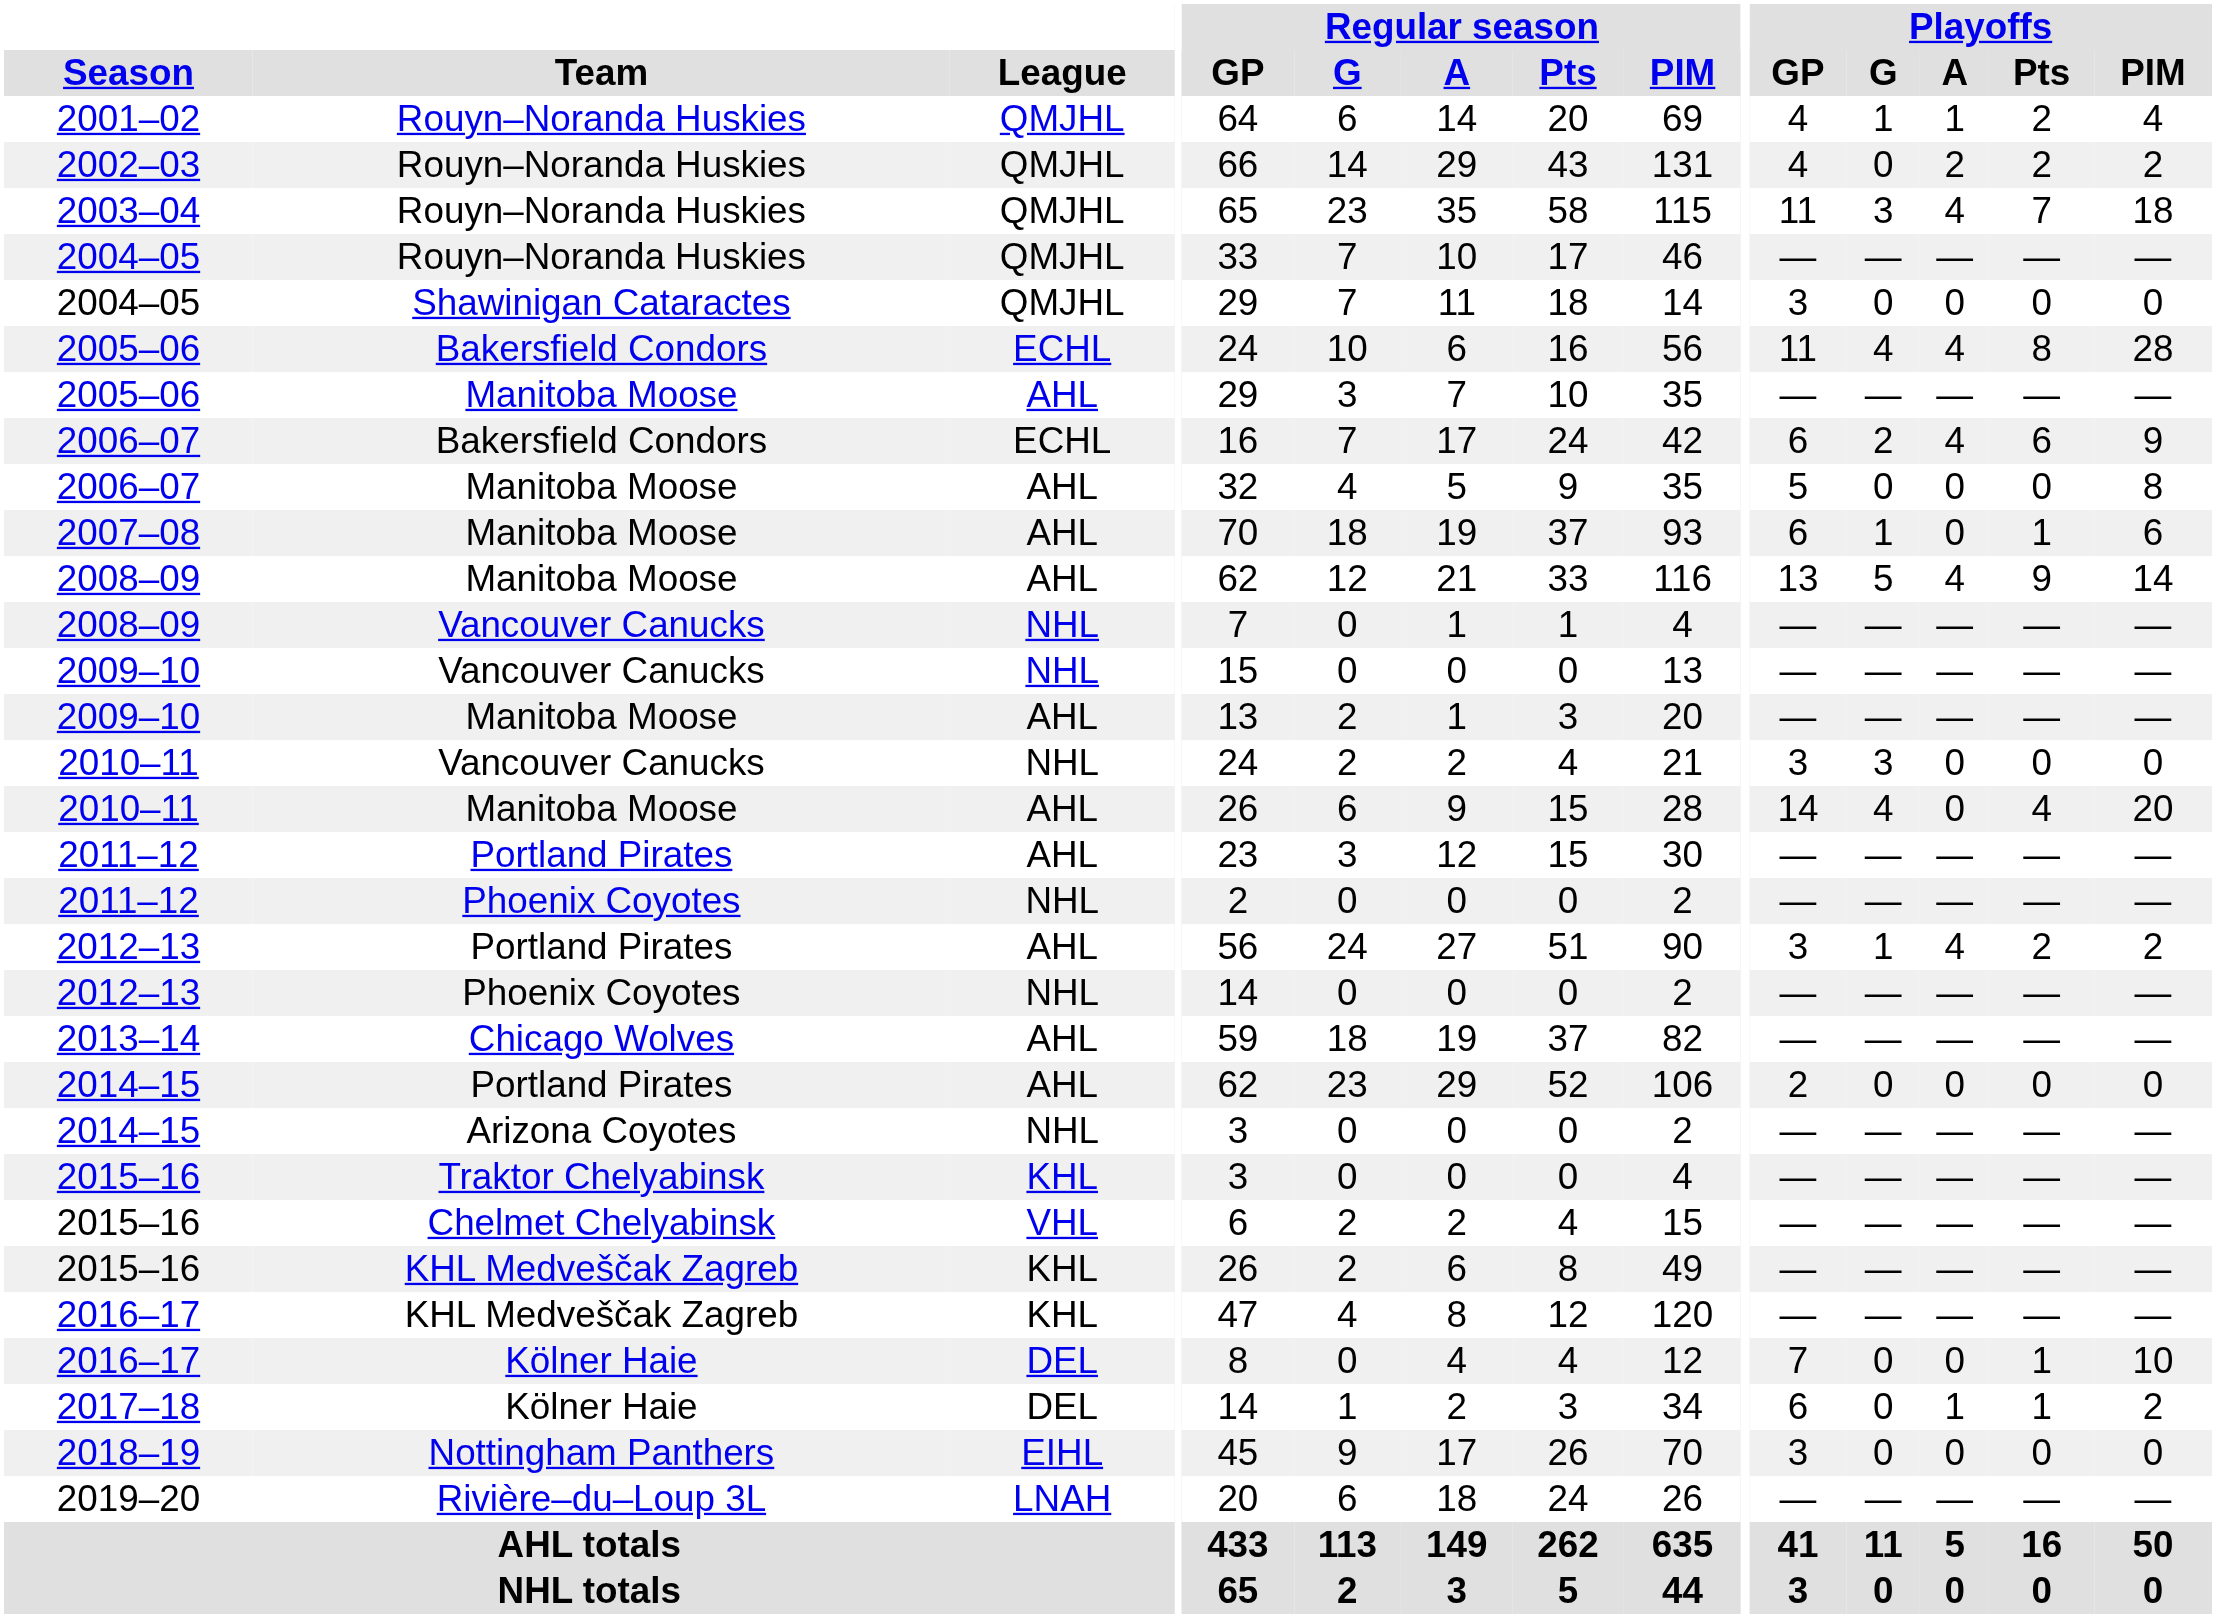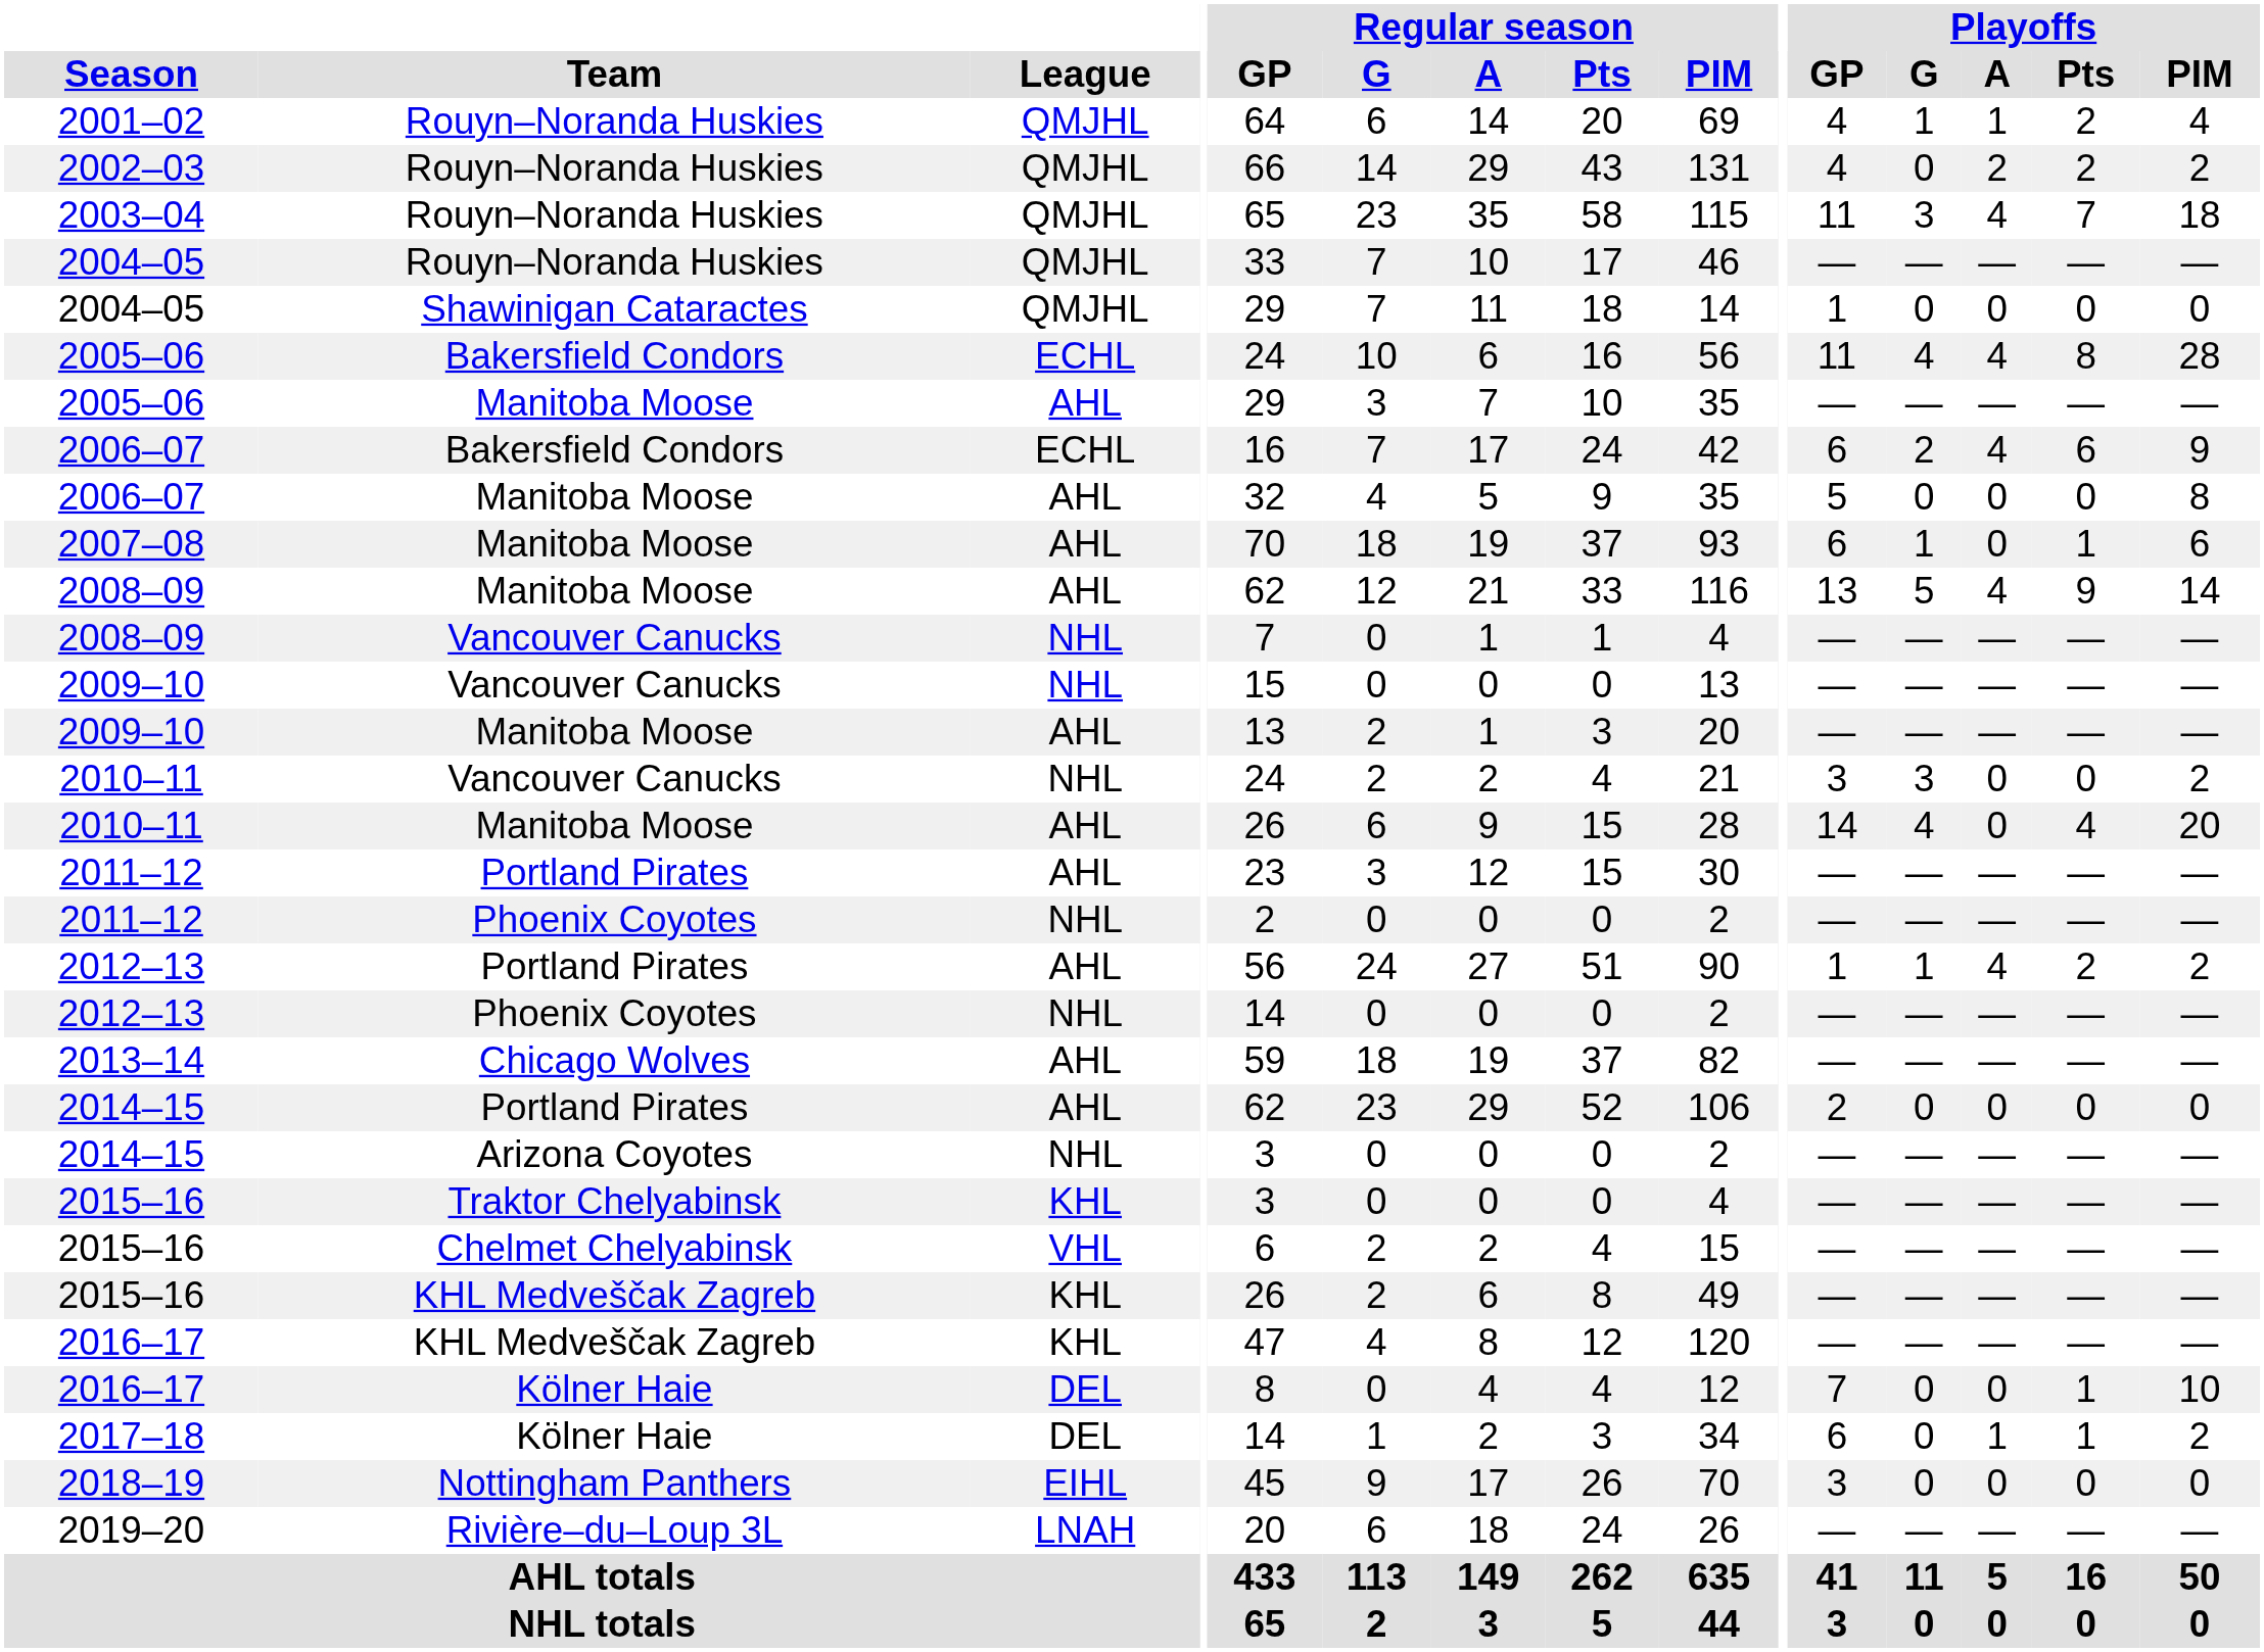2004–05 / Shawinigan Cataractes | Playoffs / GP: 3 -> 1
2010–11 / Vancouver Canucks | Playoffs / PIM: 0 -> 2
2012–13 / Portland Pirates | Playoffs / GP: 3 -> 1
